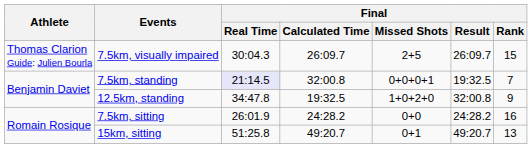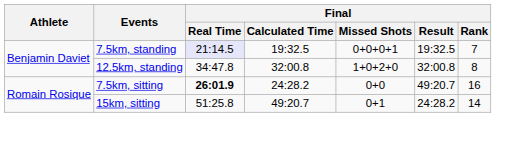- row: Thomas Clarion Guide: Julien Bourla | 7.5km, visually impaired | 30:04.3 | 26:09.7 | 2+5 | 26:09.7 | 15
7.5km, standing | Final / Calculated Time: 32:00.8 -> 19:32.5
12.5km, standing | Final / Calculated Time: 19:32.5 -> 32:00.8
12.5km, standing | Final / Rank: 9 -> 8
7.5km, sitting | Final / Real Time: normal -> bold
7.5km, sitting | Final / Result: 24:28.2 -> 49:20.7
15km, sitting | Final / Result: 49:20.7 -> 24:28.2
15km, sitting | Final / Rank: 13 -> 14
